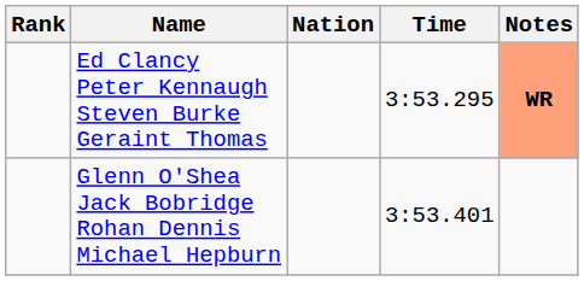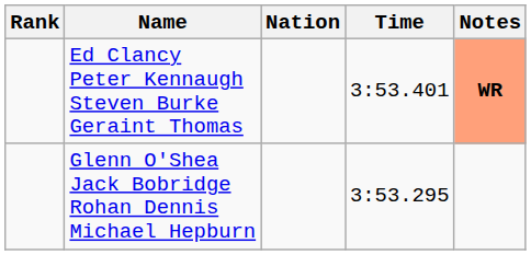Ed Clancy Peter Kennaugh Steven Burke Geraint Thomas | Time: 3:53.295 -> 3:53.401
Glenn O'Shea Jack Bobridge Rohan Dennis Michael Hepburn | Time: 3:53.401 -> 3:53.295
